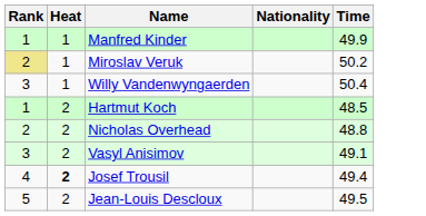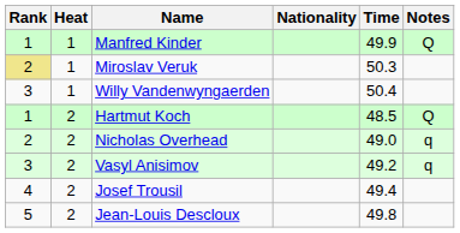+ column: Notes | Q | Q | q | q
Miroslav Veruk | Time: 50.2 -> 50.3
Nicholas Overhead | Time: 48.8 -> 49.0
Vasyl Anisimov | Time: 49.1 -> 49.2
Josef Trousil | Heat: bold -> normal
Jean-Louis Descloux | Time: 49.5 -> 49.8
